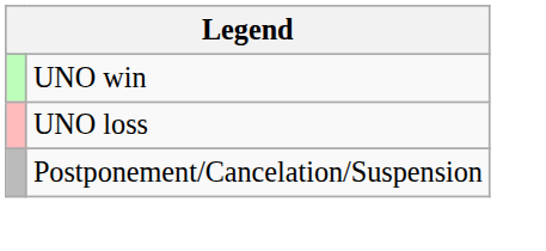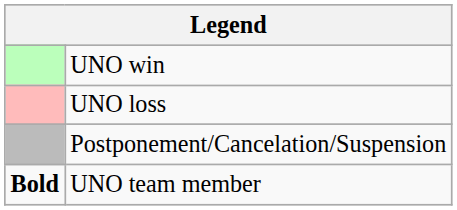+ row: Bold | UNO team member
